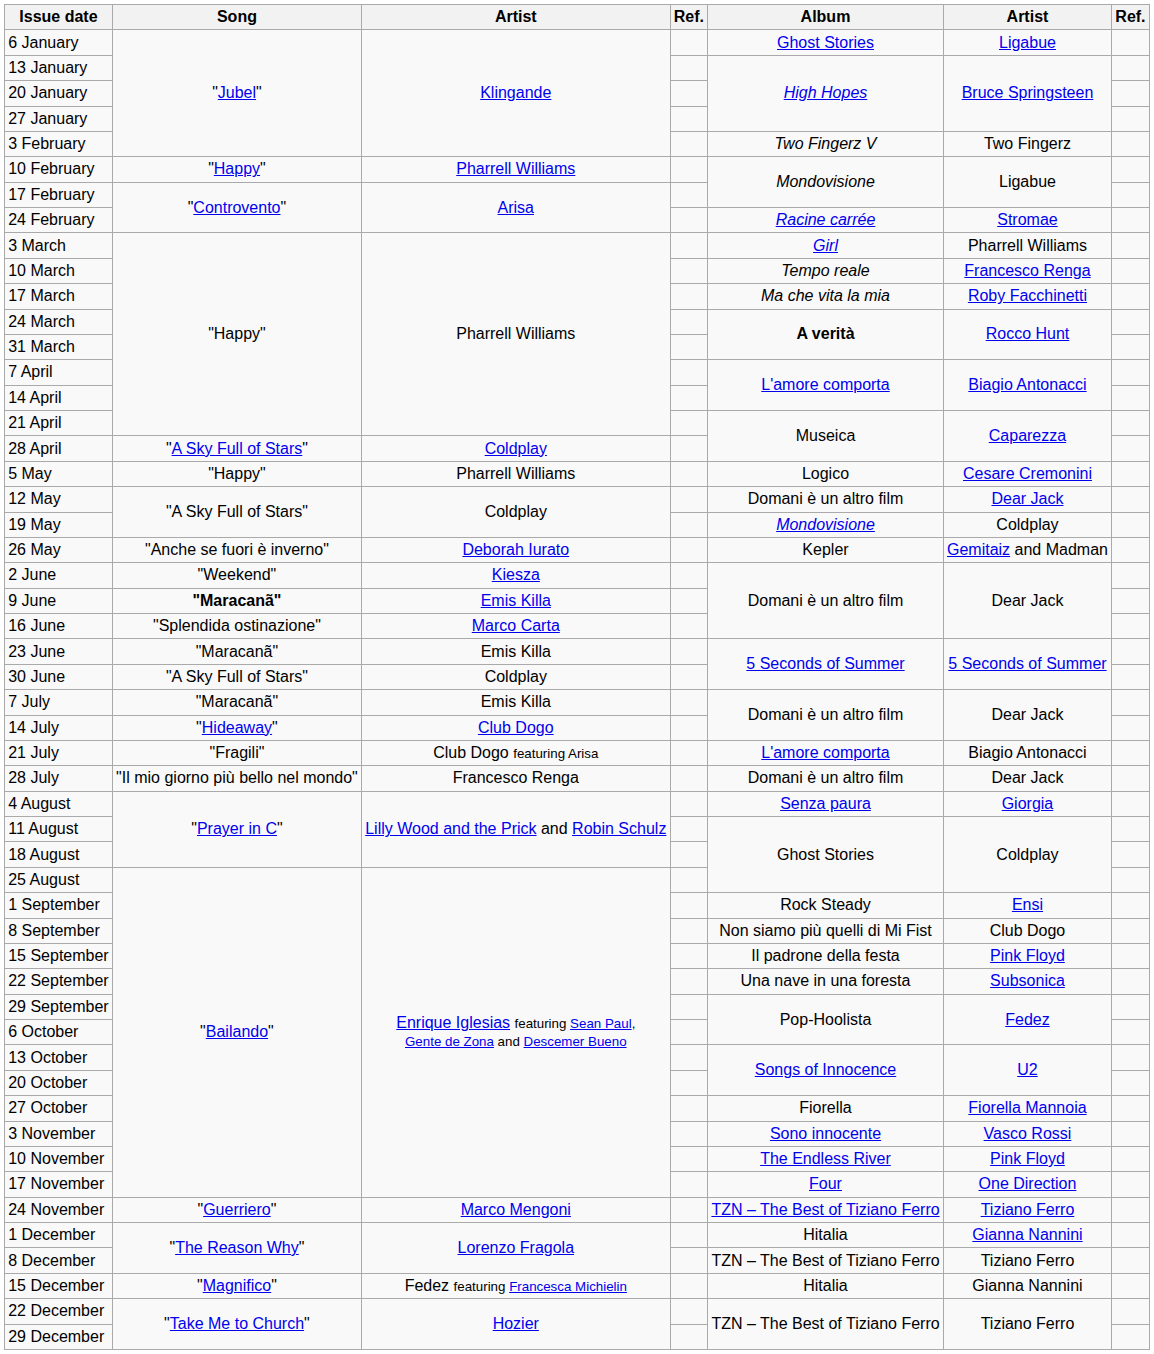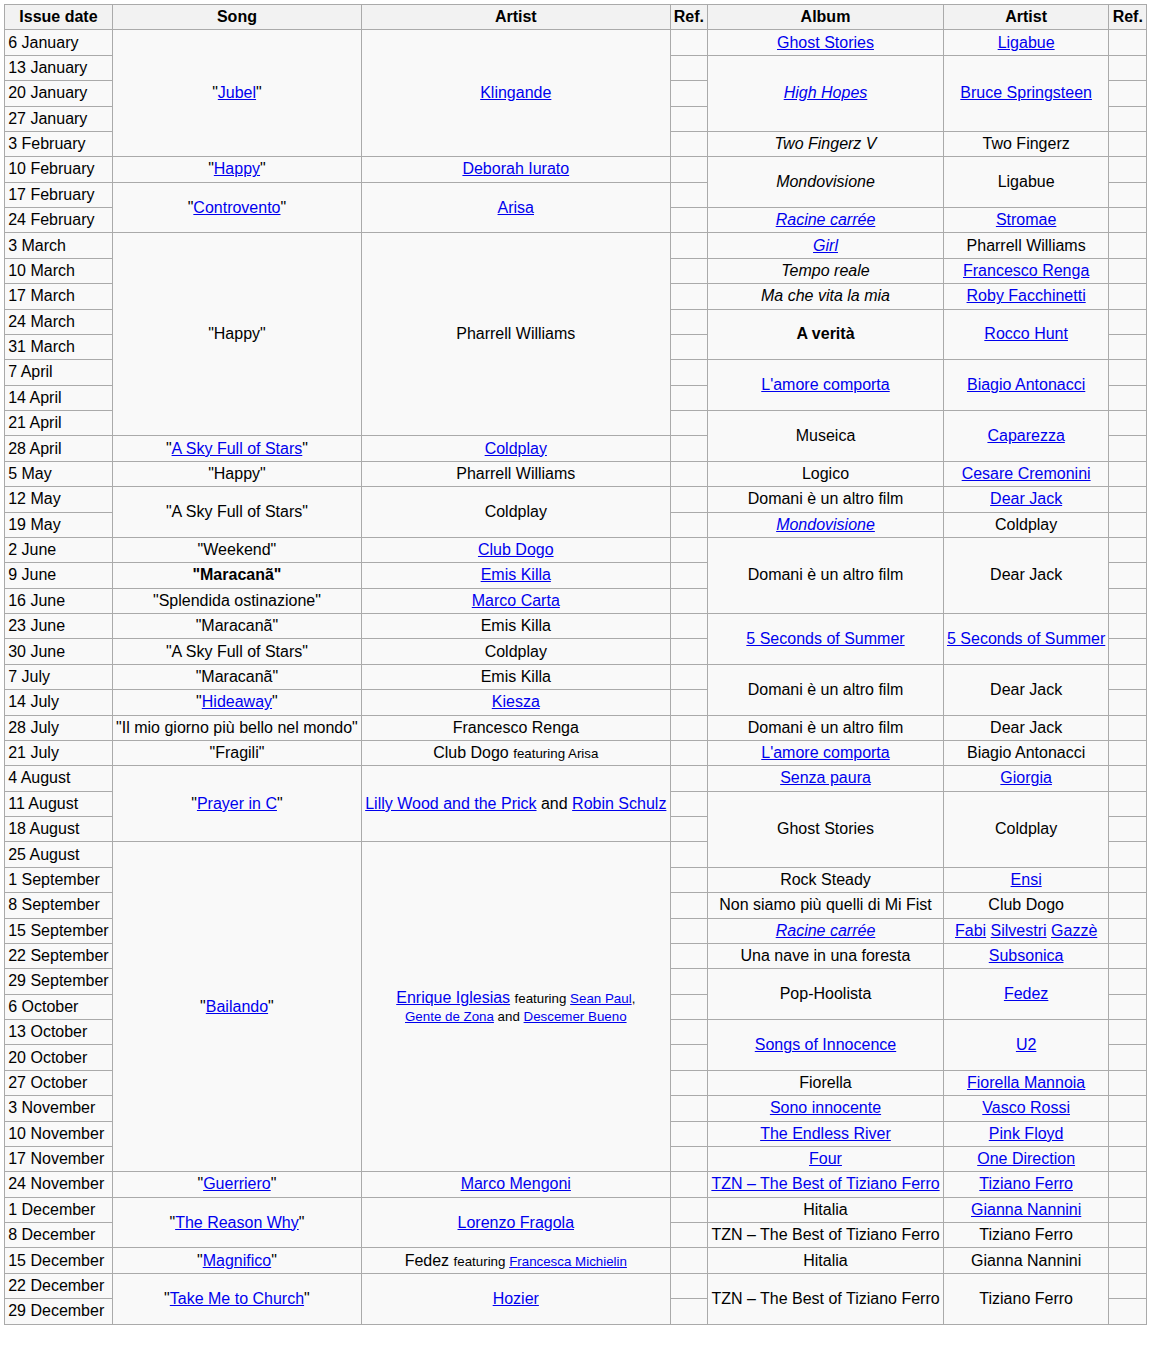10 February | column 3: Pharrell Williams -> Deborah Iurato
- row: 26 May | "Anche se fuori è inverno" | Deborah Iurato | Kepler | Gemitaiz and Madman
2 June | column 3: Kiesza -> Club Dogo
14 July | column 3: Club Dogo -> Kiesza
rows swapped: 21 July <-> 28 July
15 September | Album: Il padrone della festa -> Racine carrée
15 September | column 6: Pink Floyd -> Fabi Silvestri Gazzè
